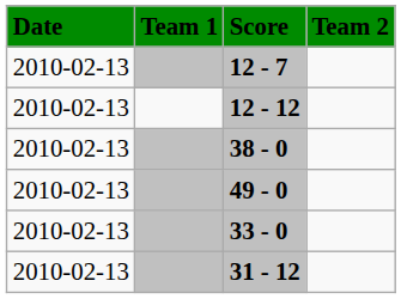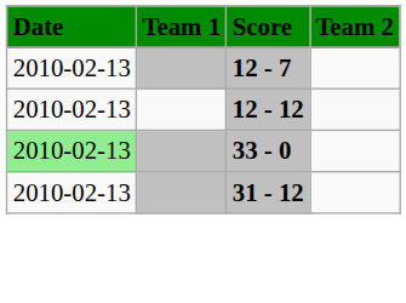- row: 2010-02-13 | 38 - 0
- row: 2010-02-13 | 49 - 0
33 - 0 | Date: no background -> lightgreen background
